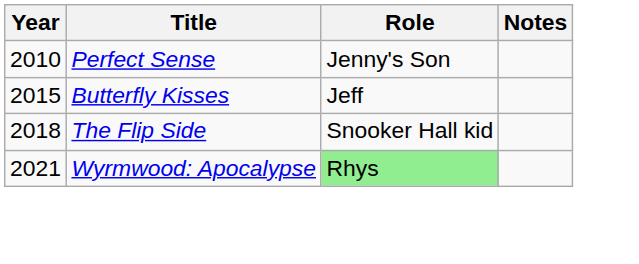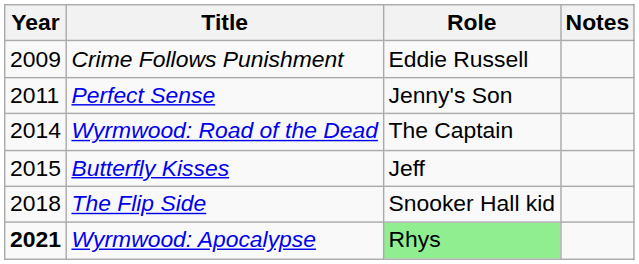+ row: 2009 | Crime Follows Punishment | Eddie Russell
Perfect Sense | Year: 2010 -> 2011
+ row: 2014 | Wyrmwood: Road of the Dead | The Captain
Wyrmwood: Apocalypse | Year: normal -> bold
